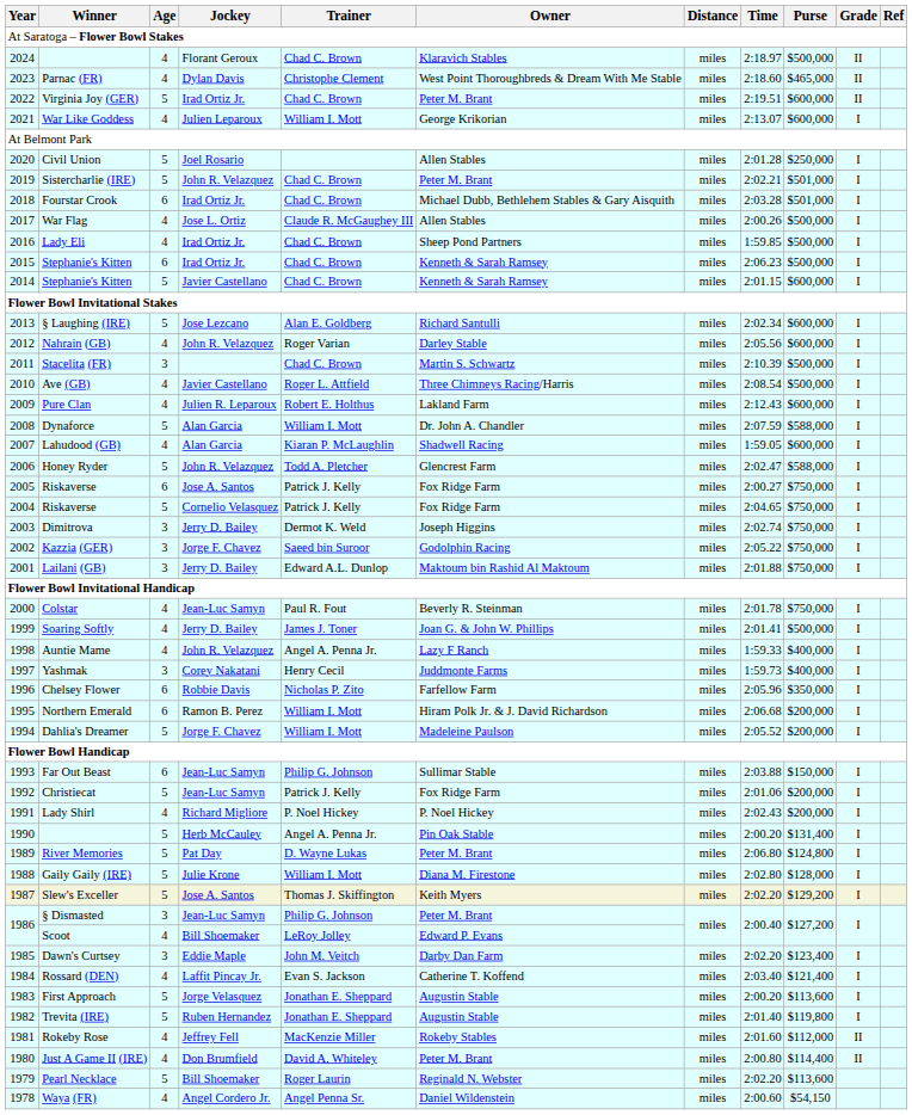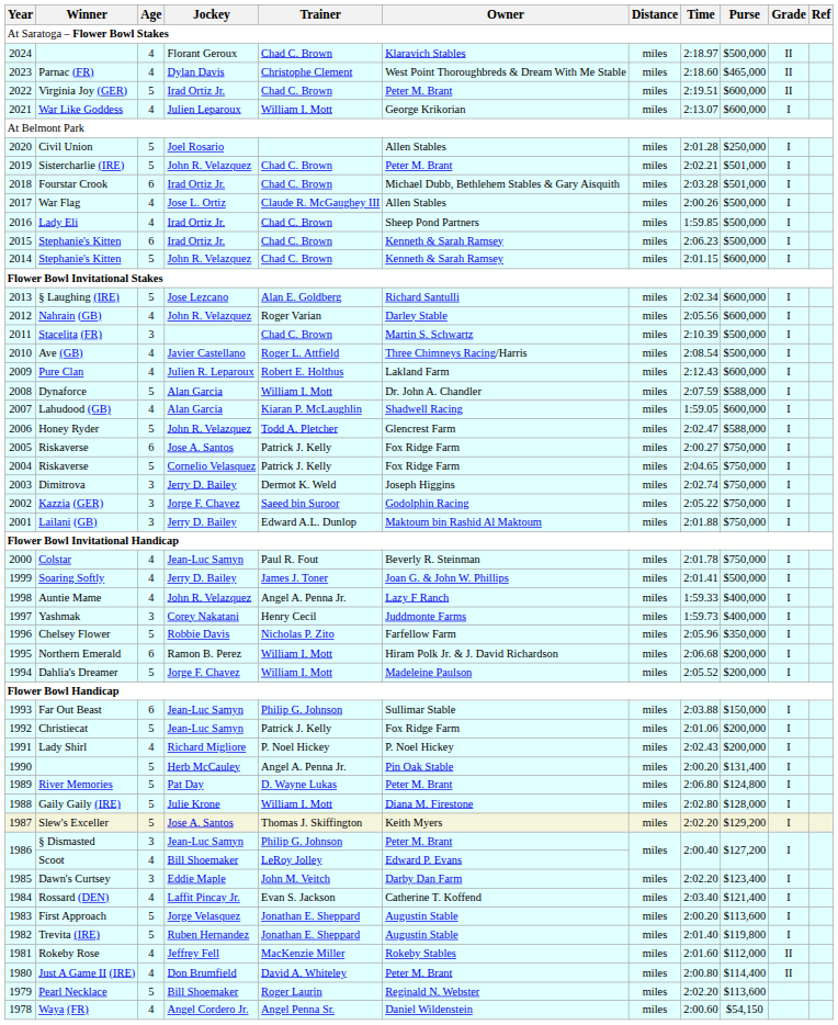2014 / Stephanie's Kitten | Jockey: Javier Castellano -> John R. Velazquez
Chelsey Flower | Age: 6 -> 5
